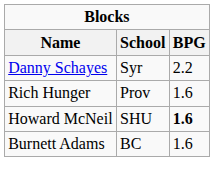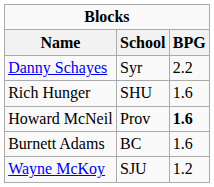Rich Hunger | School: Prov -> SHU
Howard McNeil | School: SHU -> Prov
+ row: Wayne McKoy | SJU | 1.2
